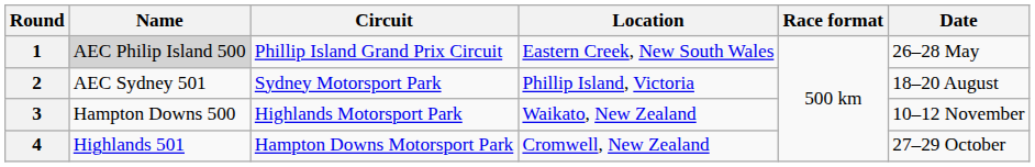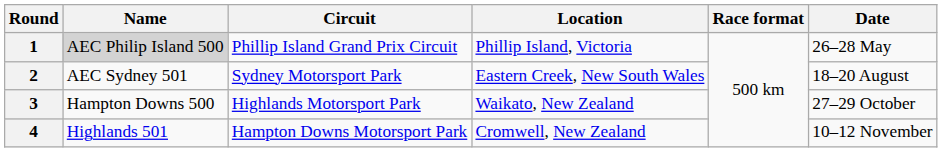1 | Location: Eastern Creek, New South Wales -> Phillip Island, Victoria
2 | Location: Phillip Island, Victoria -> Eastern Creek, New South Wales
3 | Date: 10–12 November -> 27–29 October
4 | Date: 27–29 October -> 10–12 November
